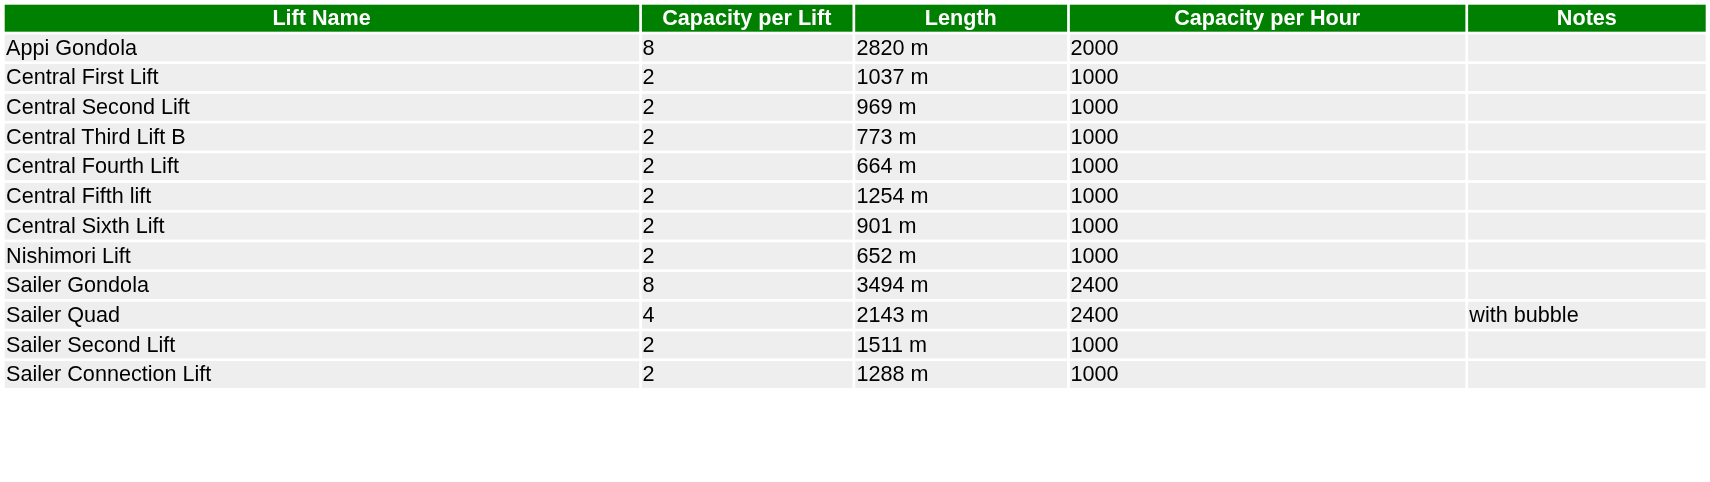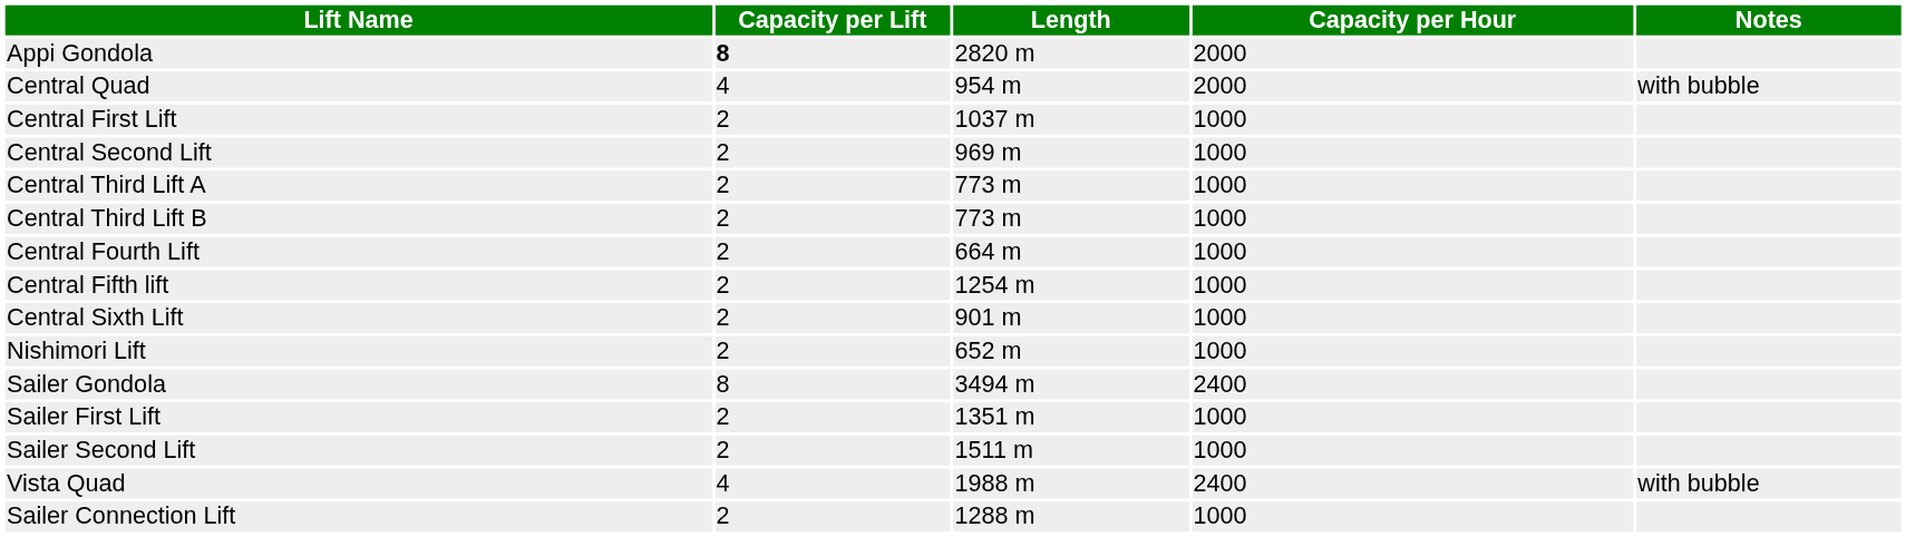Appi Gondola | Capacity per Lift: normal -> bold
+ row: Central Quad | 4 | 954 m | 2000 | with bubble
+ row: Central Third Lift A | 2 | 773 m | 1000
- row: Sailer Quad | 4 | 2143 m | 2400 | with bubble
+ row: Sailer First Lift | 2 | 1351 m | 1000
+ row: Vista Quad | 4 | 1988 m | 2400 | with bubble
